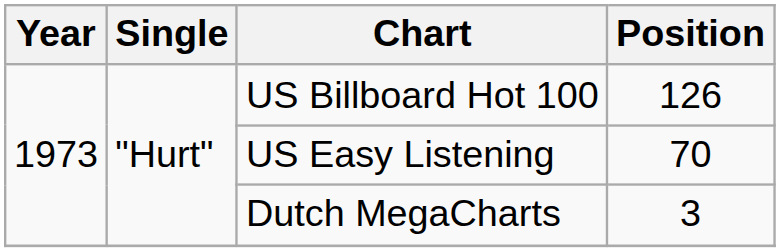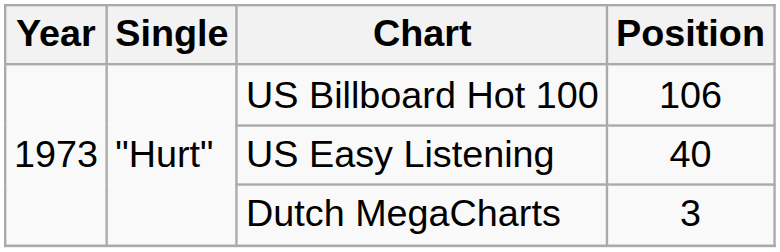US Billboard Hot 100 | Position: 126 -> 106
US Easy Listening | Position: 70 -> 40
